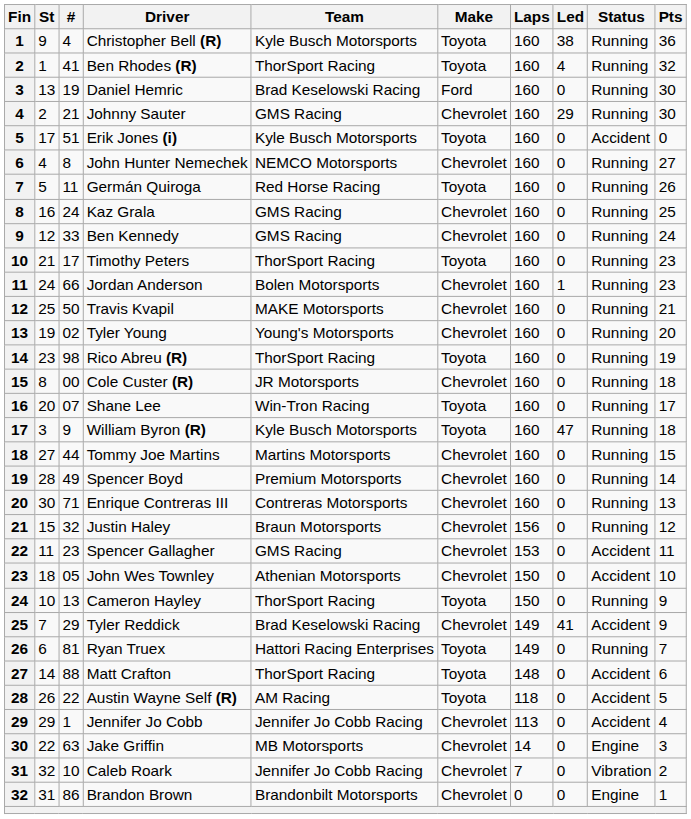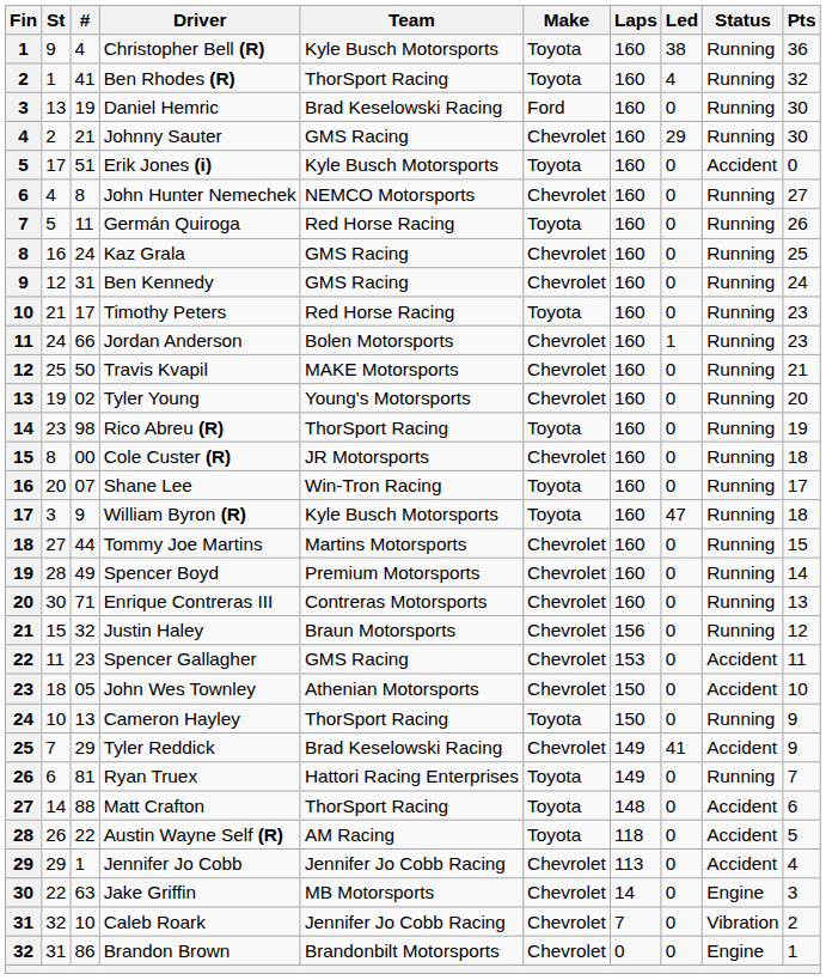Ben Kennedy | #: 33 -> 31
Timothy Peters | Team: ThorSport Racing -> Red Horse Racing
